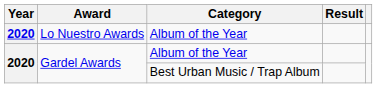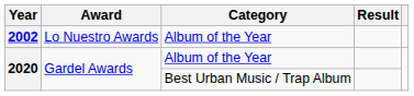Lo Nuestro Awards | Year: 2020 -> 2002
